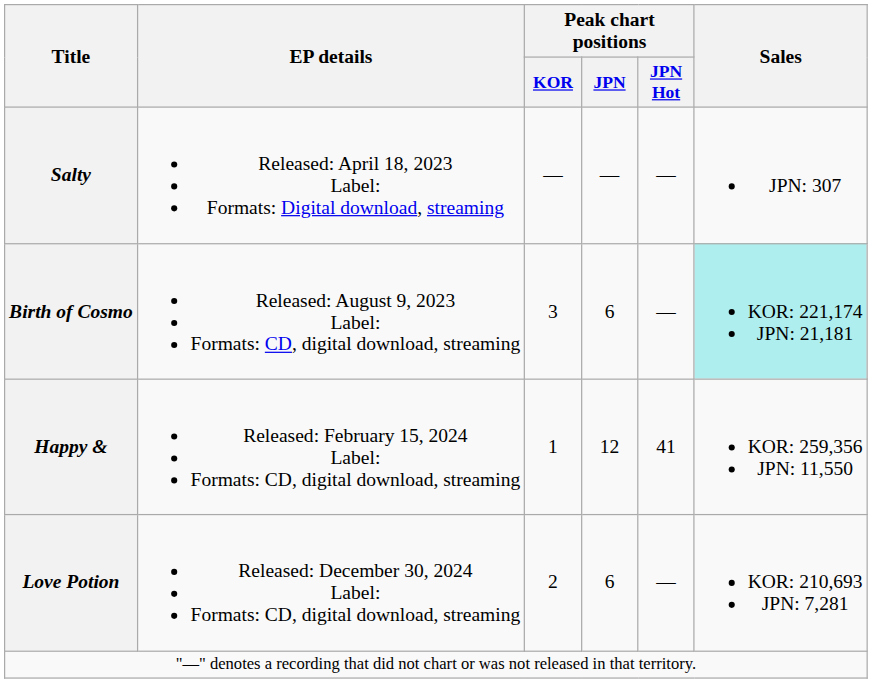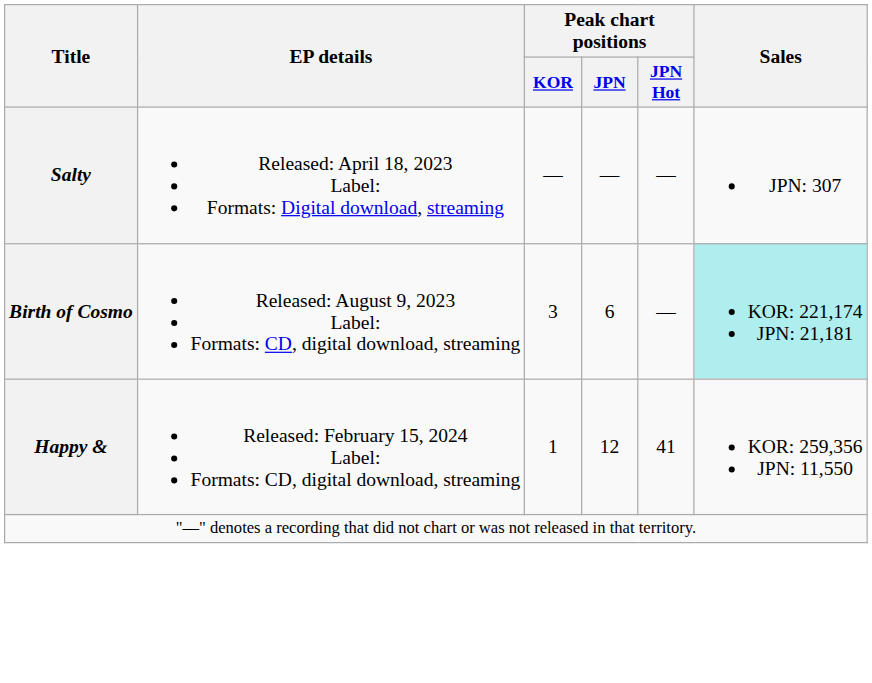- row: Love Potion | Released: December 30, 2024 Label: Formats: CD, digital download, streaming | 2 | 6 | — | KOR: 210,693 JPN: 7,281
